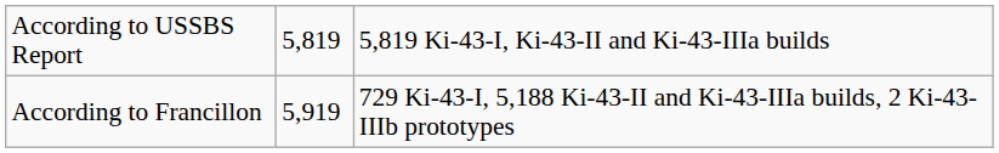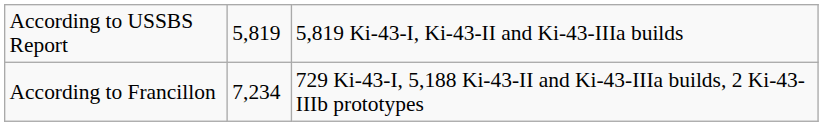According to Francillon | column 2: 5,919 -> 7,234
